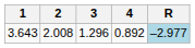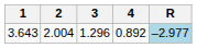3.643 | 2: 2.008 -> 2.004
